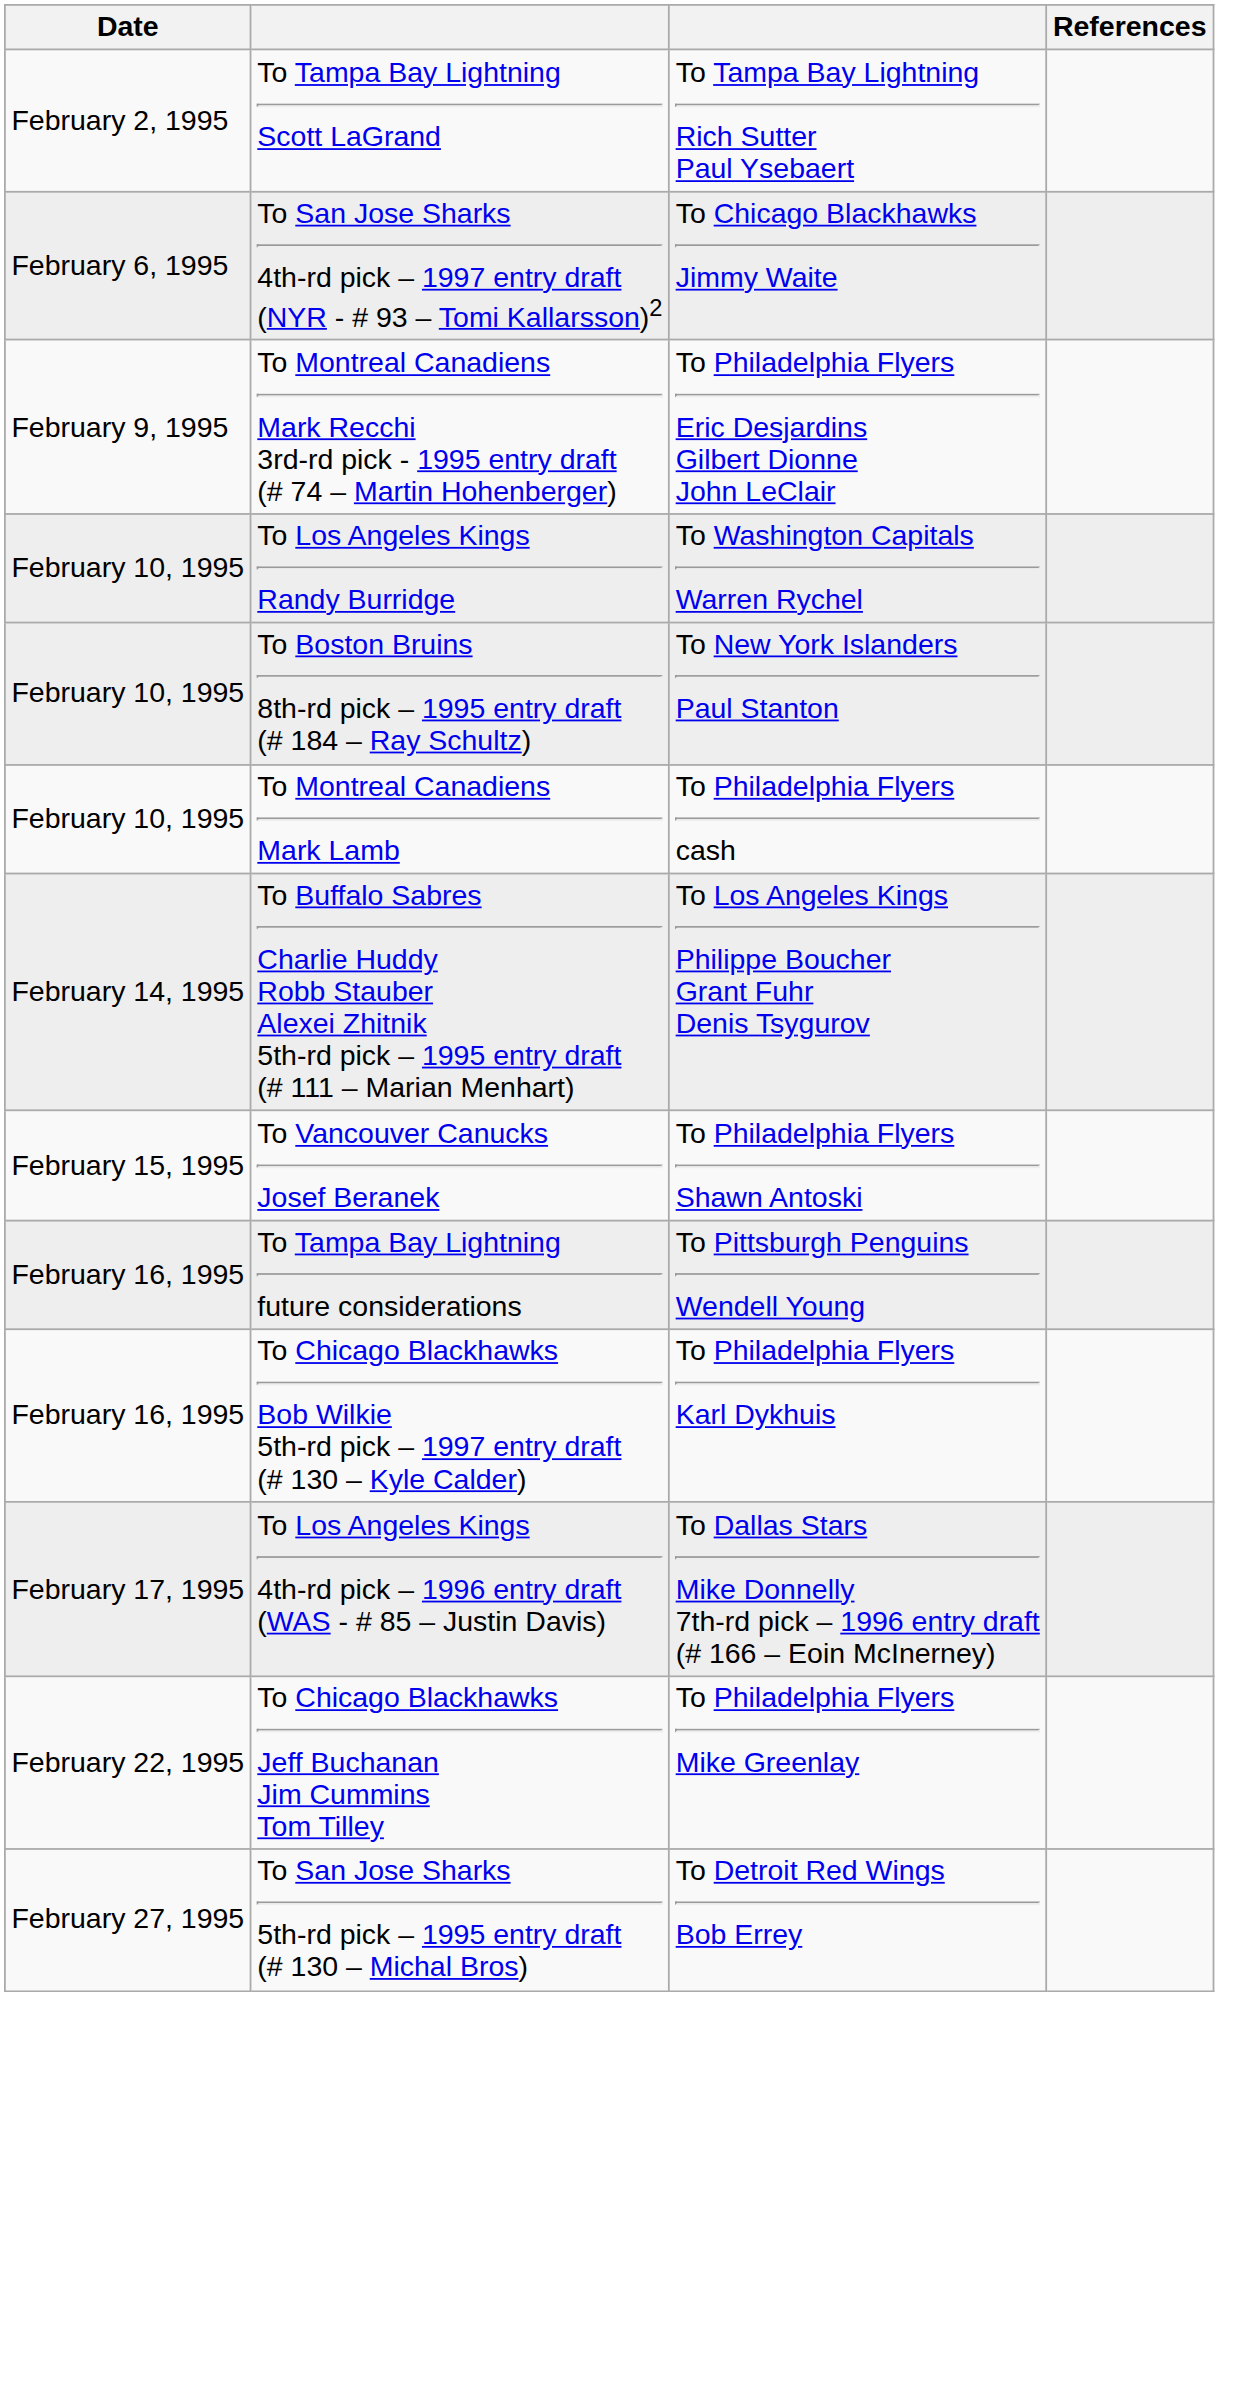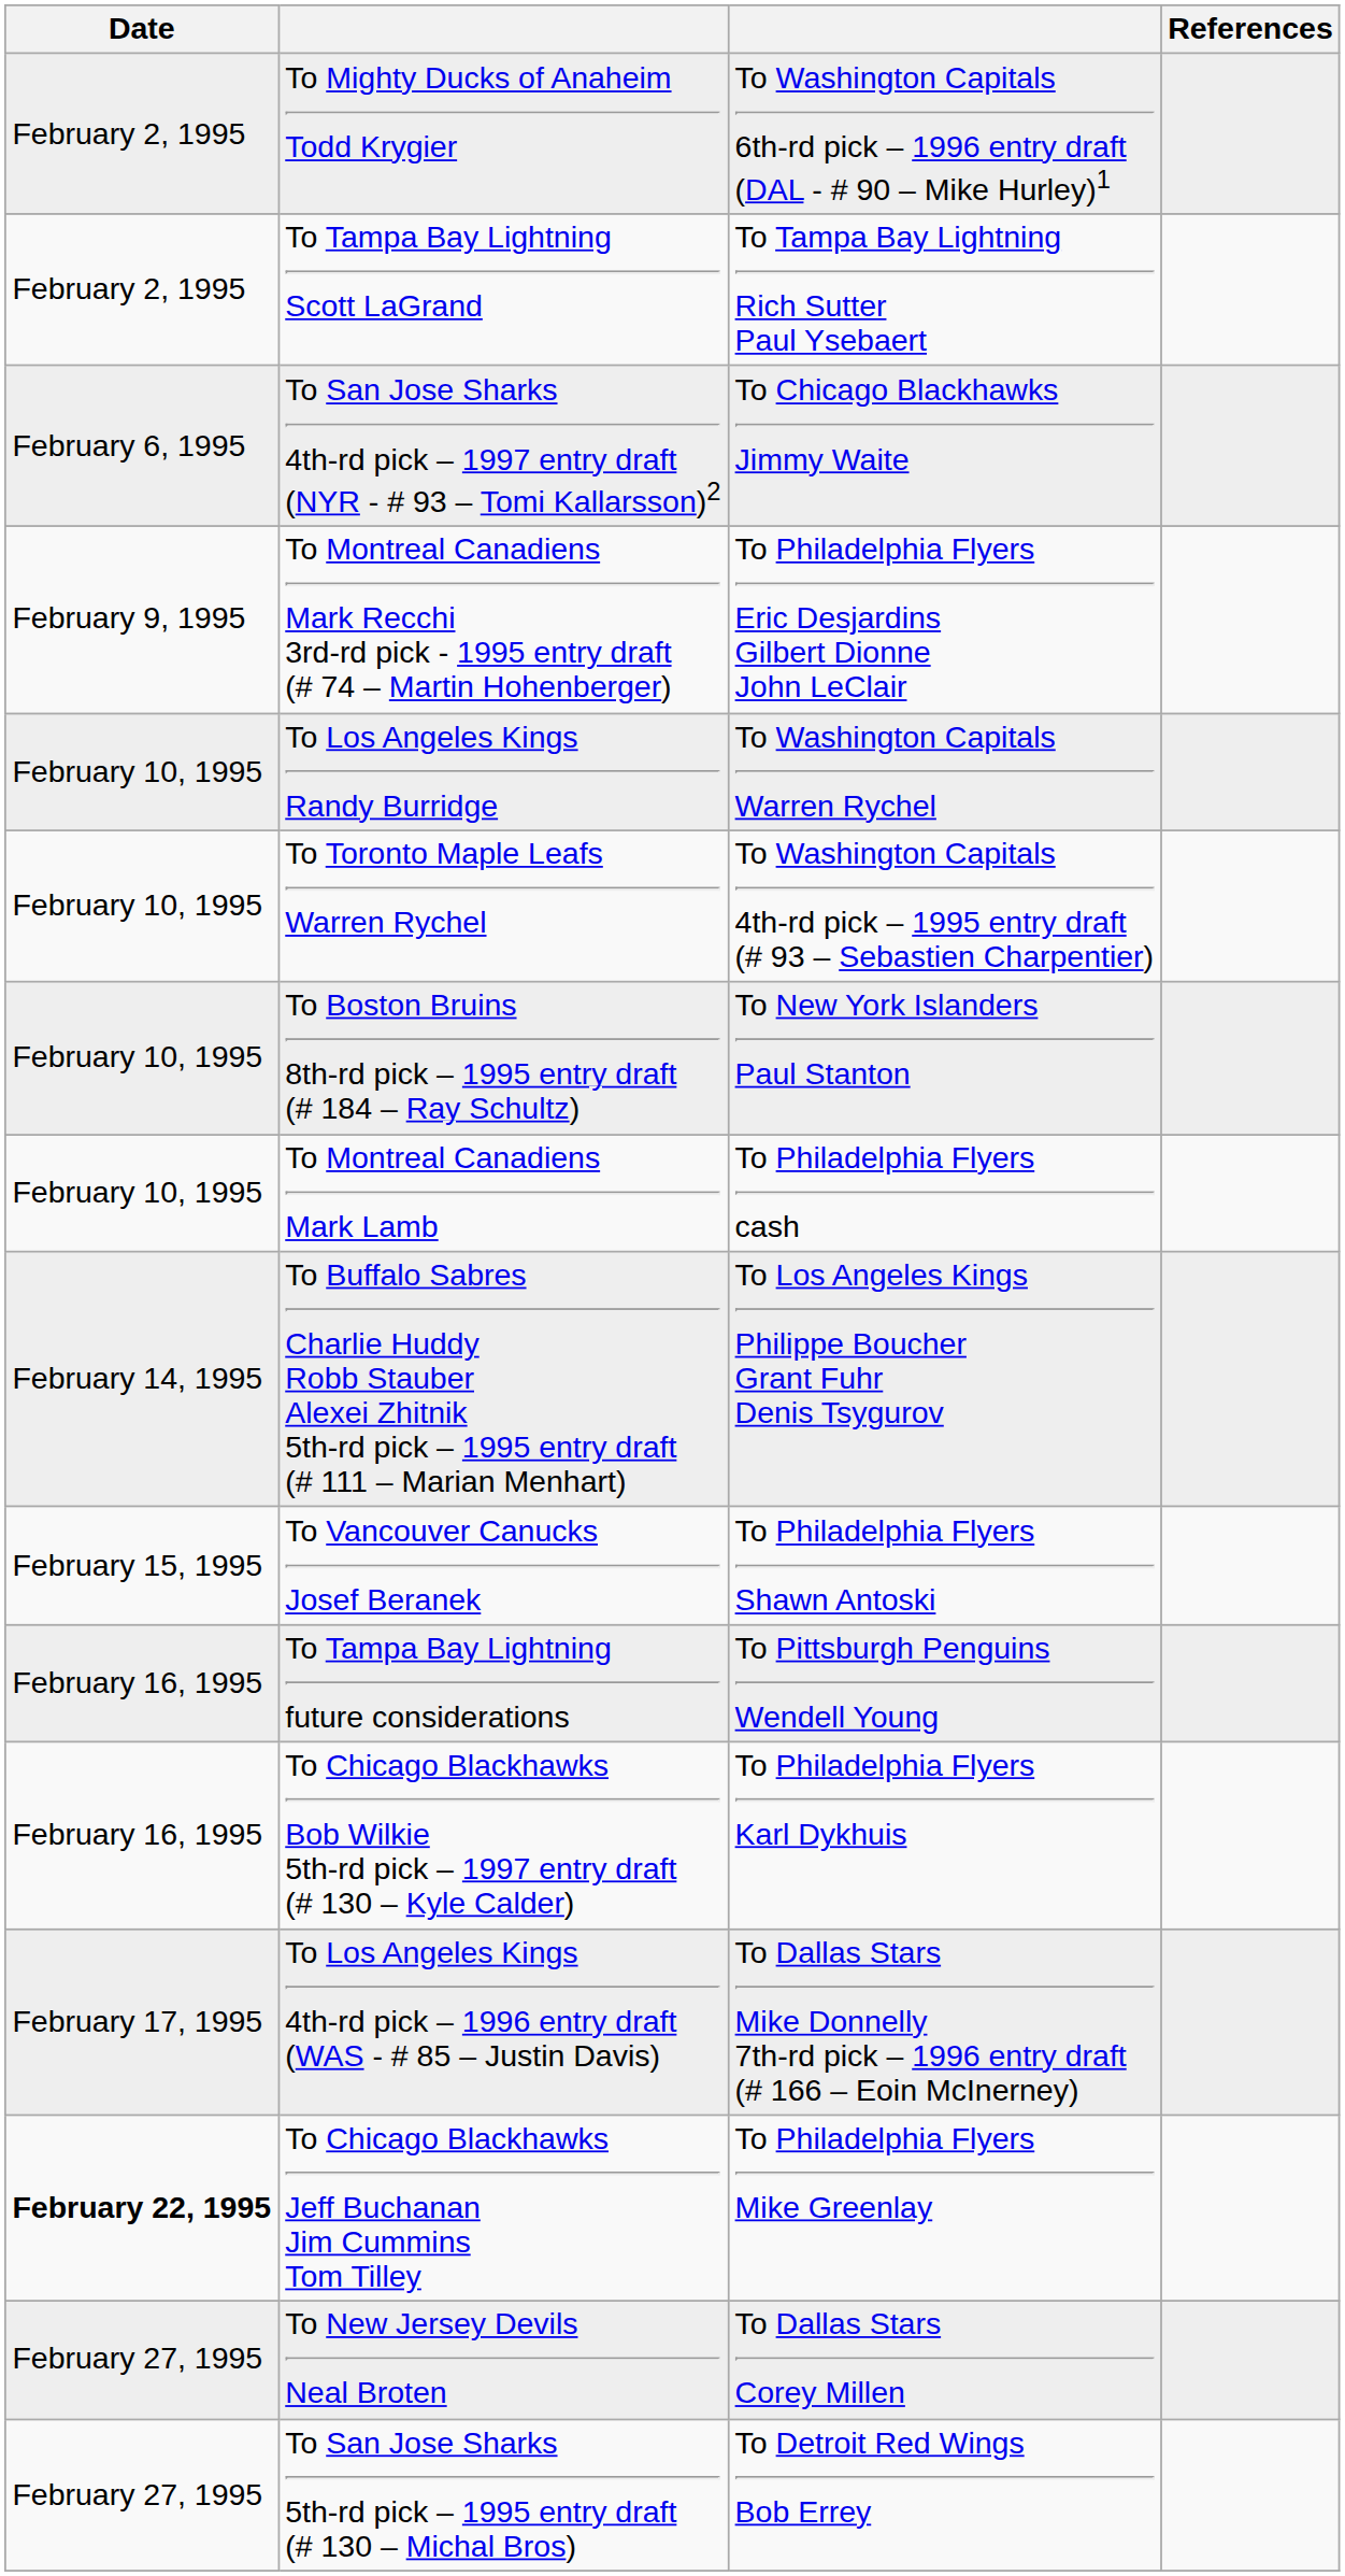+ row: February 2, 1995 | To Mighty Ducks of Anaheim Todd Krygier | To Washington Capitals 6th-rd pick – 1996 entry draft (DAL - # 90 – Mike Hurley)1
+ row: February 10, 1995 | To Toronto Maple Leafs Warren Rychel | To Washington Capitals 4th-rd pick – 1995 entry draft (# 93 – Sebastien Charpentier)
To Chicago Blackhawks Jeff Buchanan Jim Cummins Tom Tilley | Date: normal -> bold
+ row: February 27, 1995 | To New Jersey Devils Neal Broten | To Dallas Stars Corey Millen
